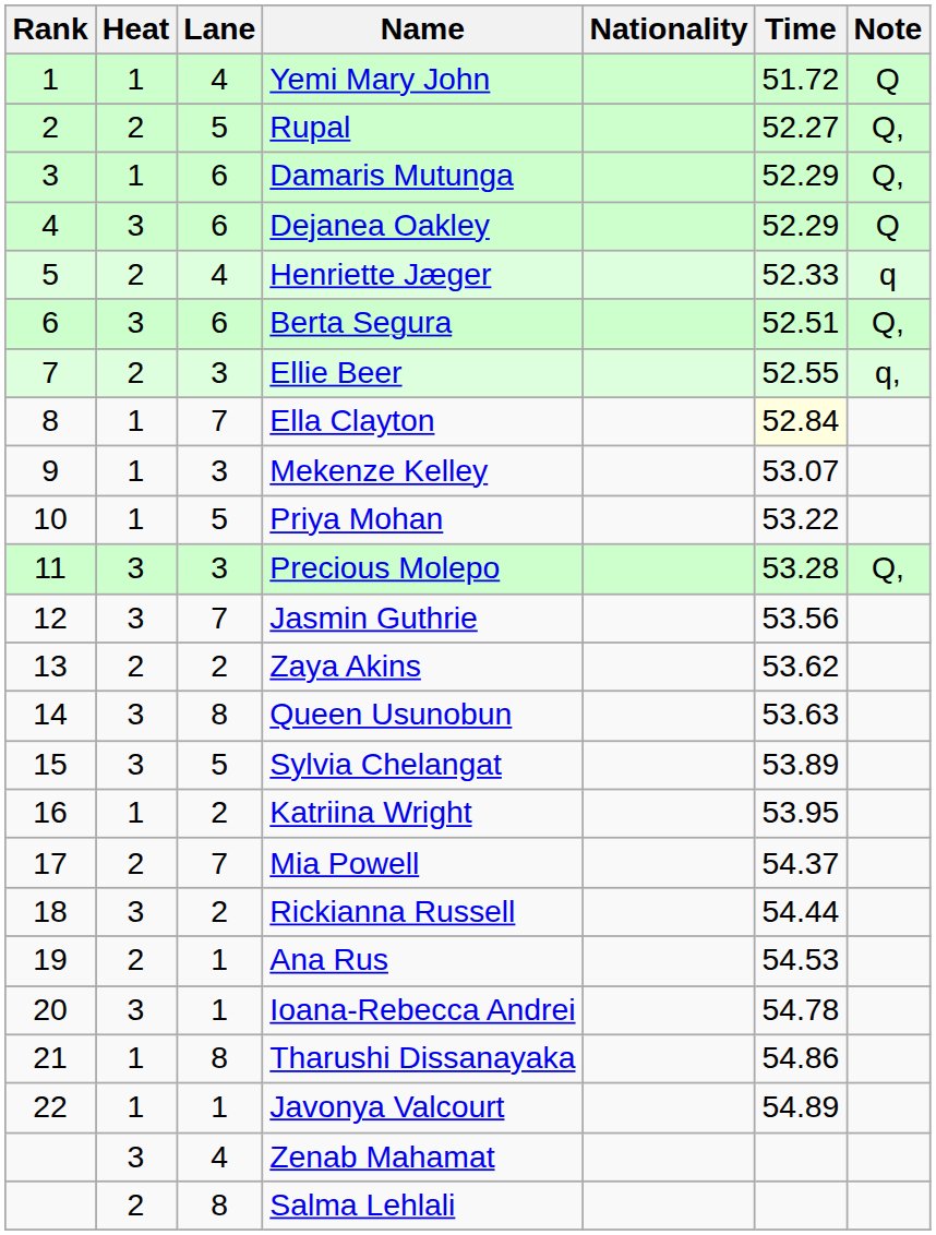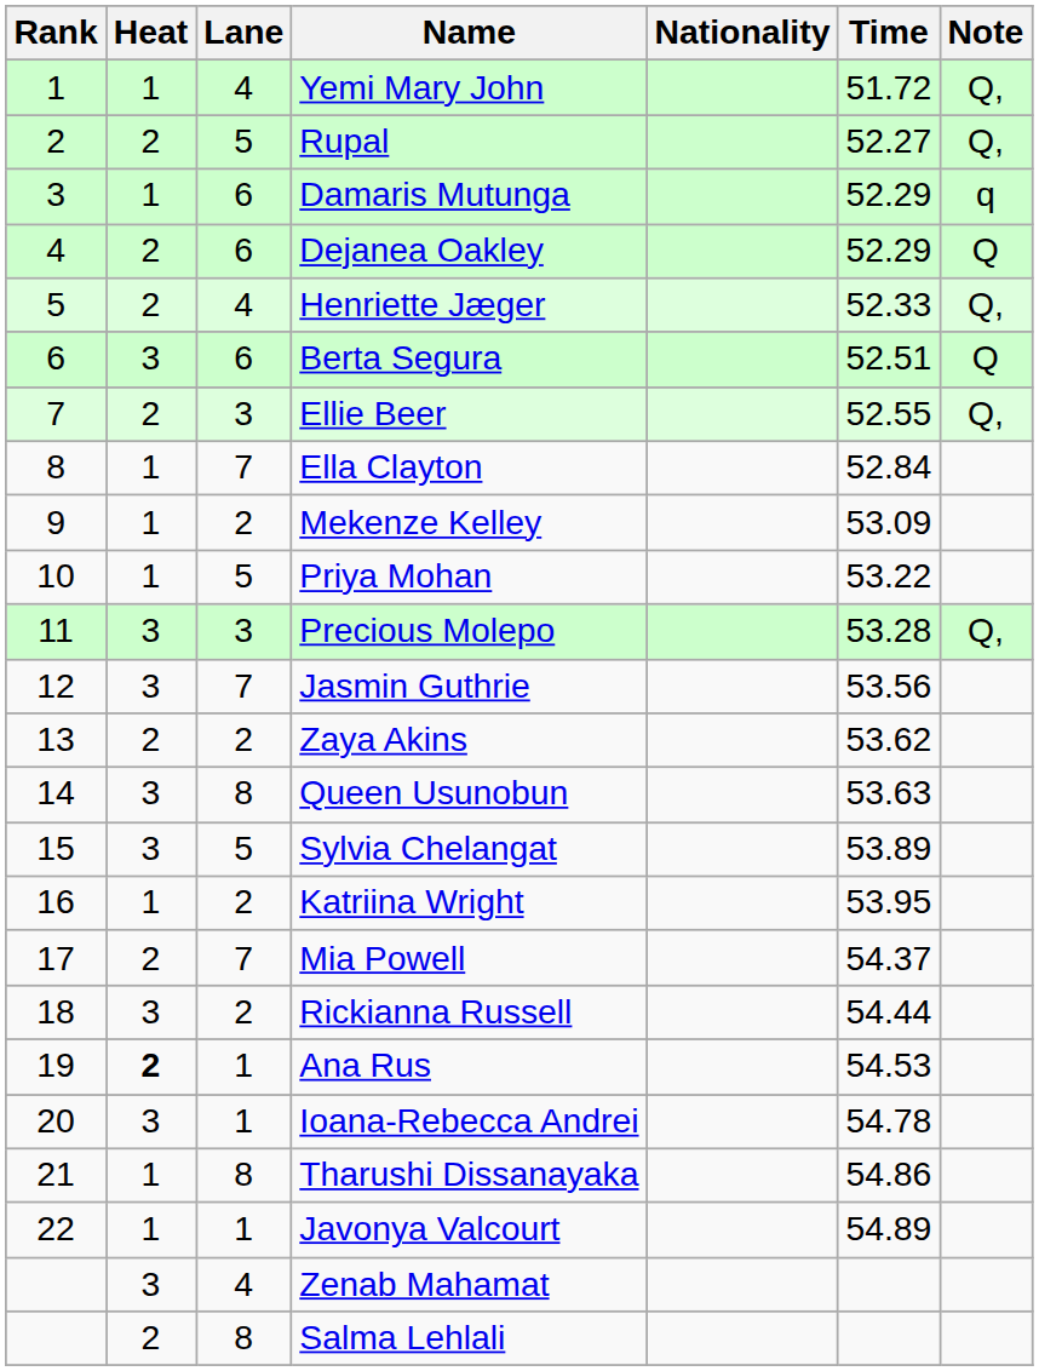Yemi Mary John | Note: Q -> Q,
Damaris Mutunga | Note: Q, -> q
Dejanea Oakley | Heat: 3 -> 2
Henriette Jæger | Note: q -> Q,
Berta Segura | Note: Q, -> Q
Ellie Beer | Note: q, -> Q,
Ella Clayton | Time: lightyellow background -> no background
Mekenze Kelley | Lane: 3 -> 2
Mekenze Kelley | Time: 53.07 -> 53.09
Ana Rus | Heat: normal -> bold
